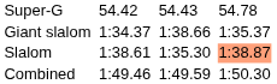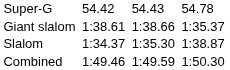Giant slalom | column 3: 1:34.37 -> 1:38.61
Slalom | column 3: 1:38.61 -> 1:34.37
Slalom | column 7: lightsalmon background -> no background
